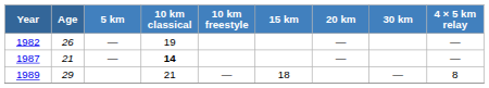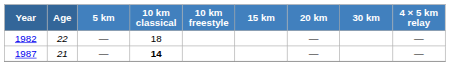1982 | Age: 26 -> 22
1982 | 10 km classical: 19 -> 18
- row: 1989 | 29 | 21 | — | 18 | — | 8
